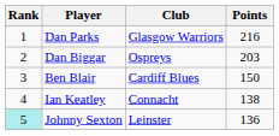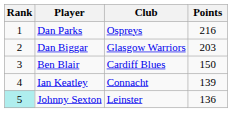Dan Parks | Club: Glasgow Warriors -> Ospreys
Dan Biggar | Club: Ospreys -> Glasgow Warriors
Ian Keatley | Points: 138 -> 139
